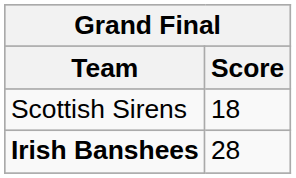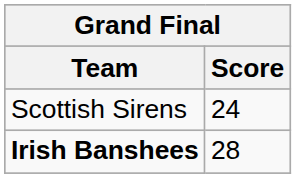Scottish Sirens | Score: 18 -> 24
